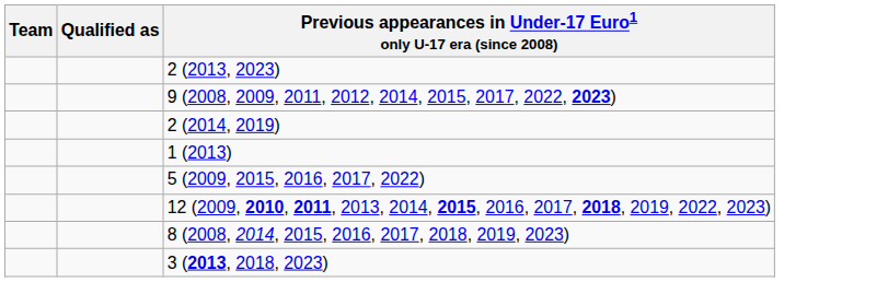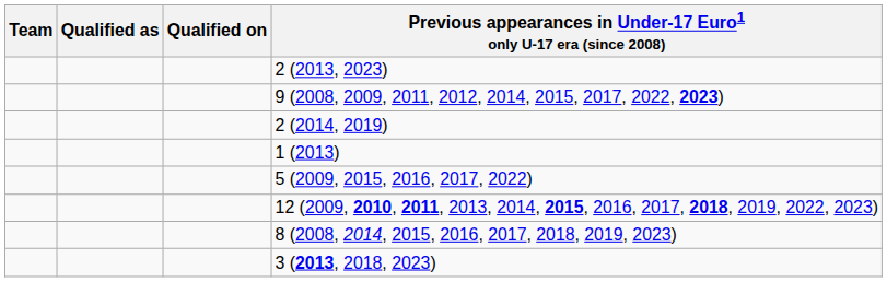+ column: Qualified on
